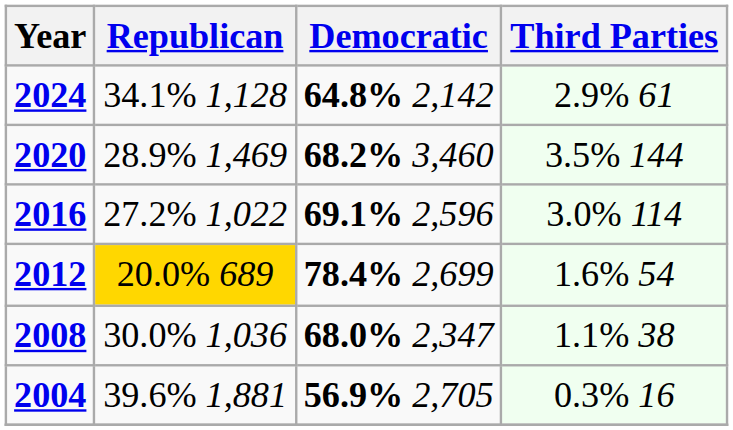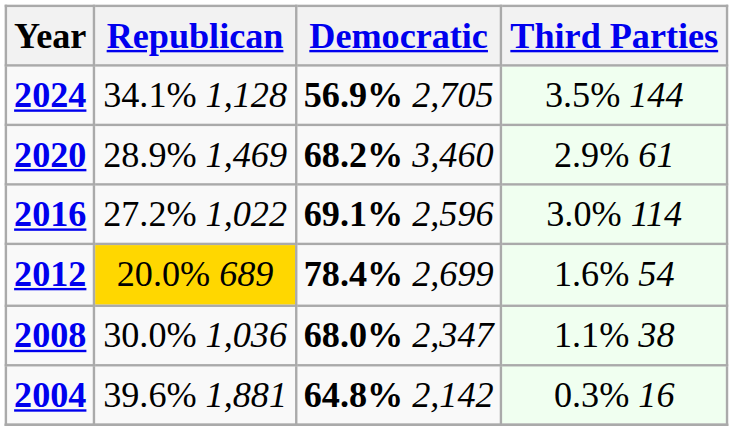2024 | Democratic: 64.8% 2,142 -> 56.9% 2,705
2024 | Third Parties: 2.9% 61 -> 3.5% 144
2020 | Third Parties: 3.5% 144 -> 2.9% 61
2004 | Democratic: 56.9% 2,705 -> 64.8% 2,142
